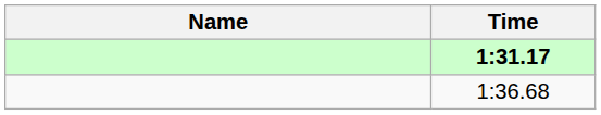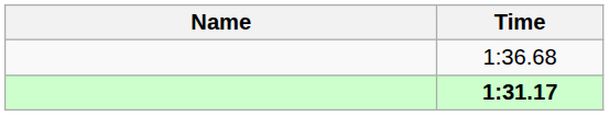rows swapped: 1:31.17 <-> 1:36.68
